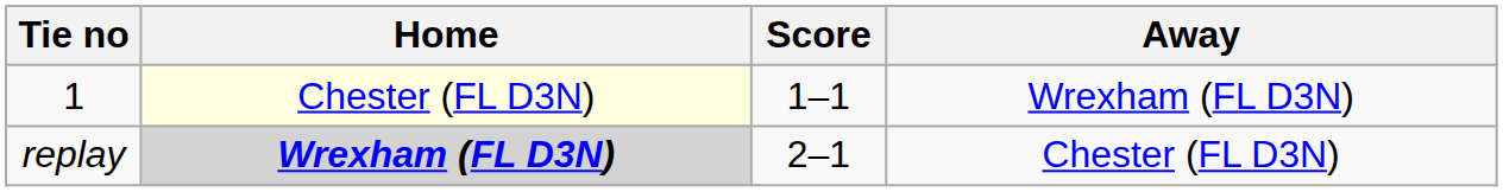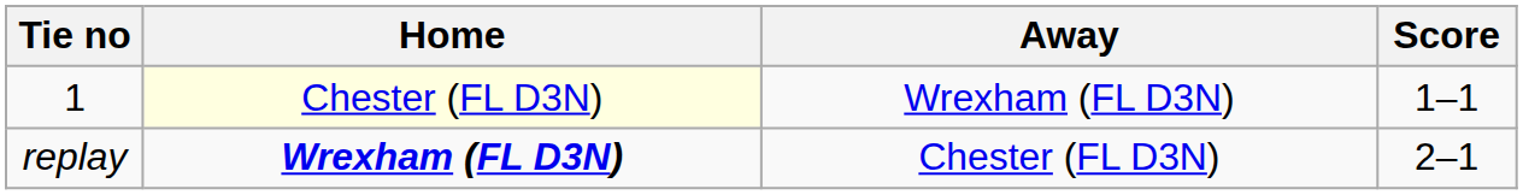columns swapped: Score <-> Away
replay | Home: lightgrey background -> no background
